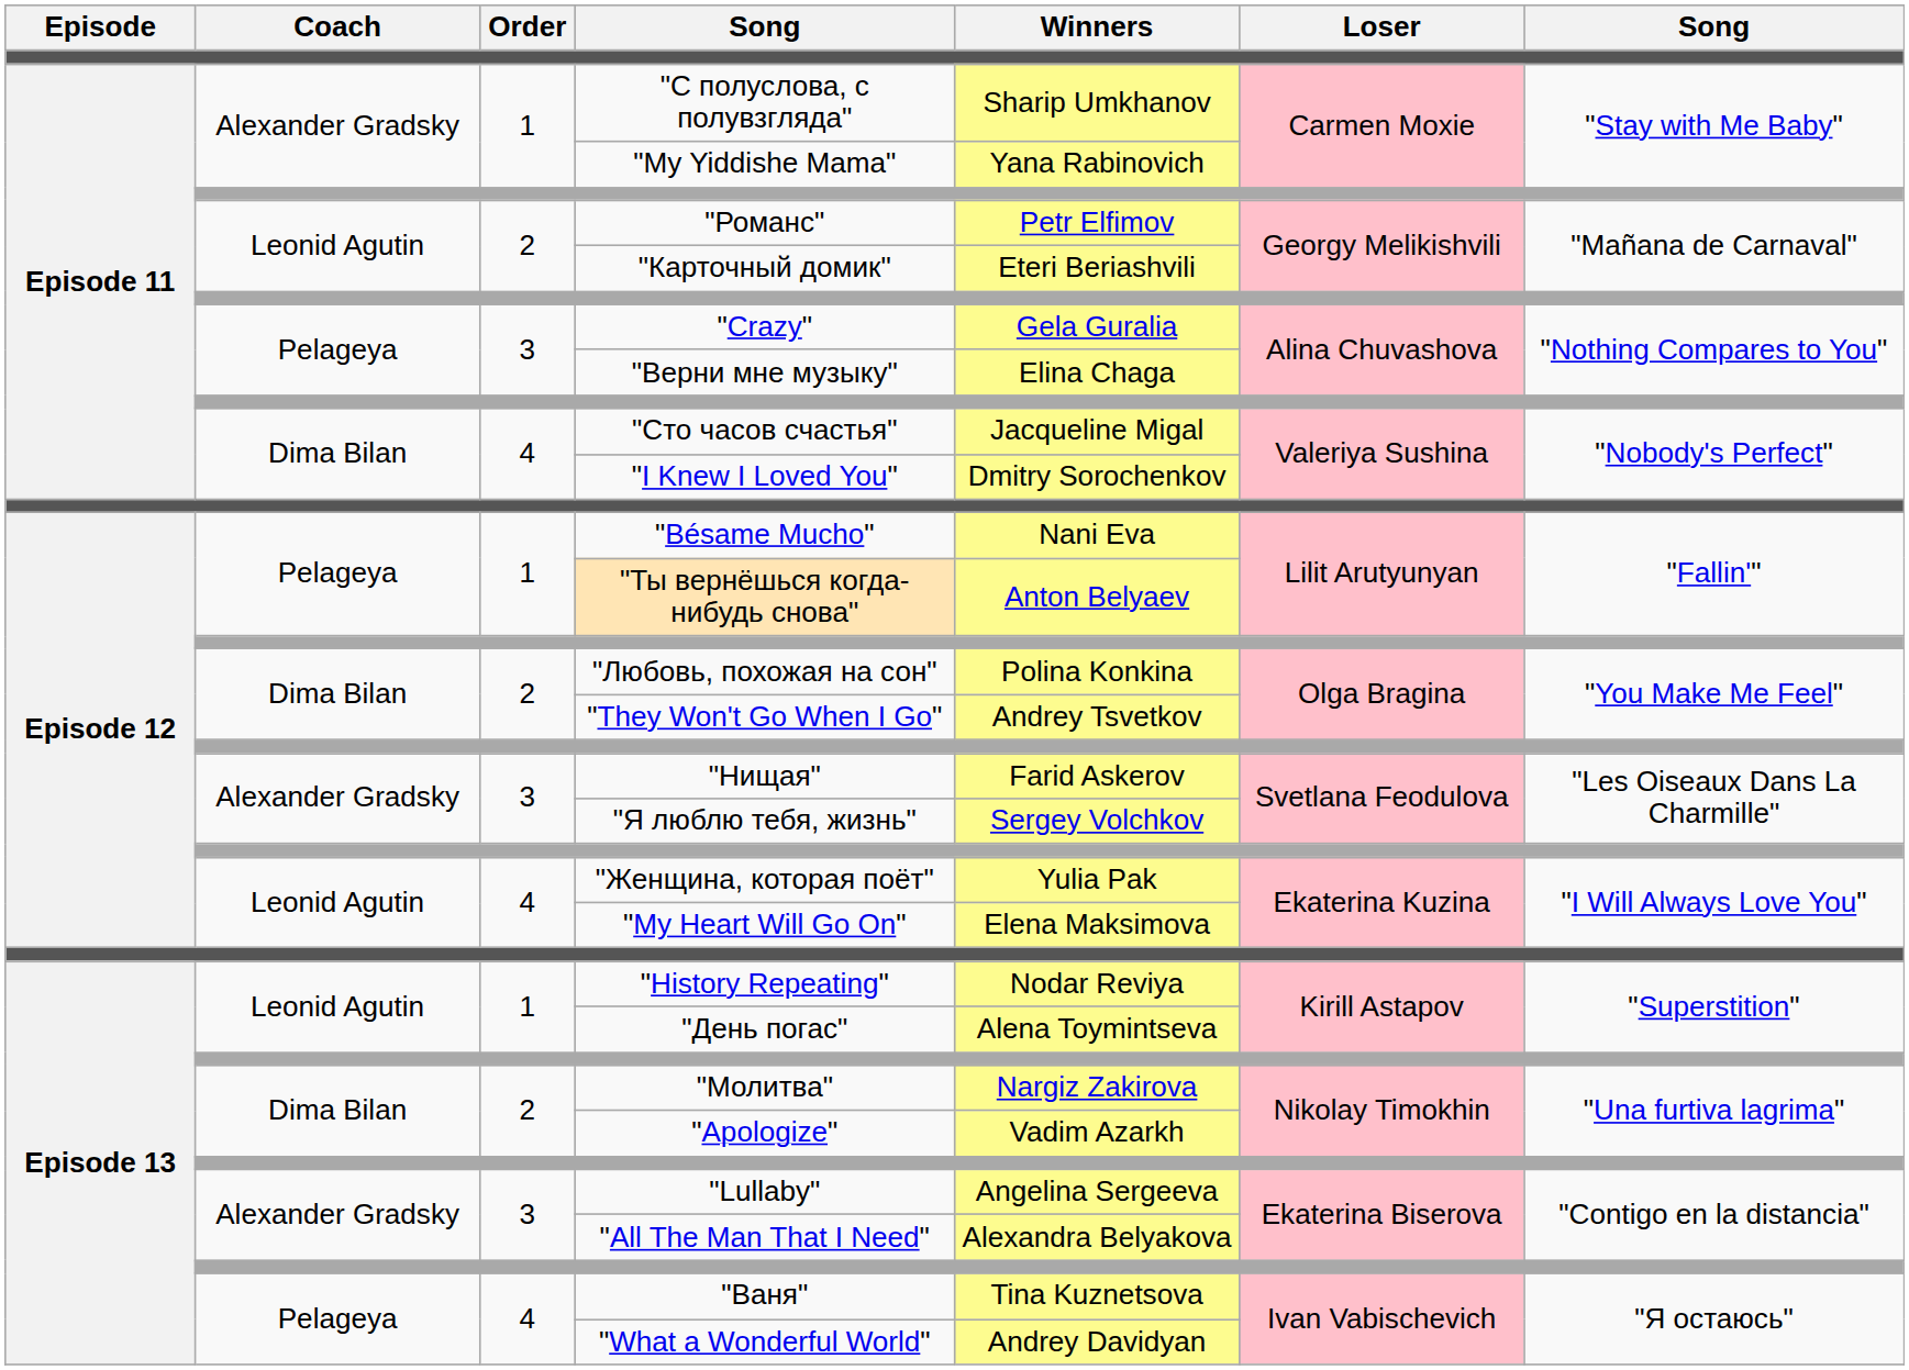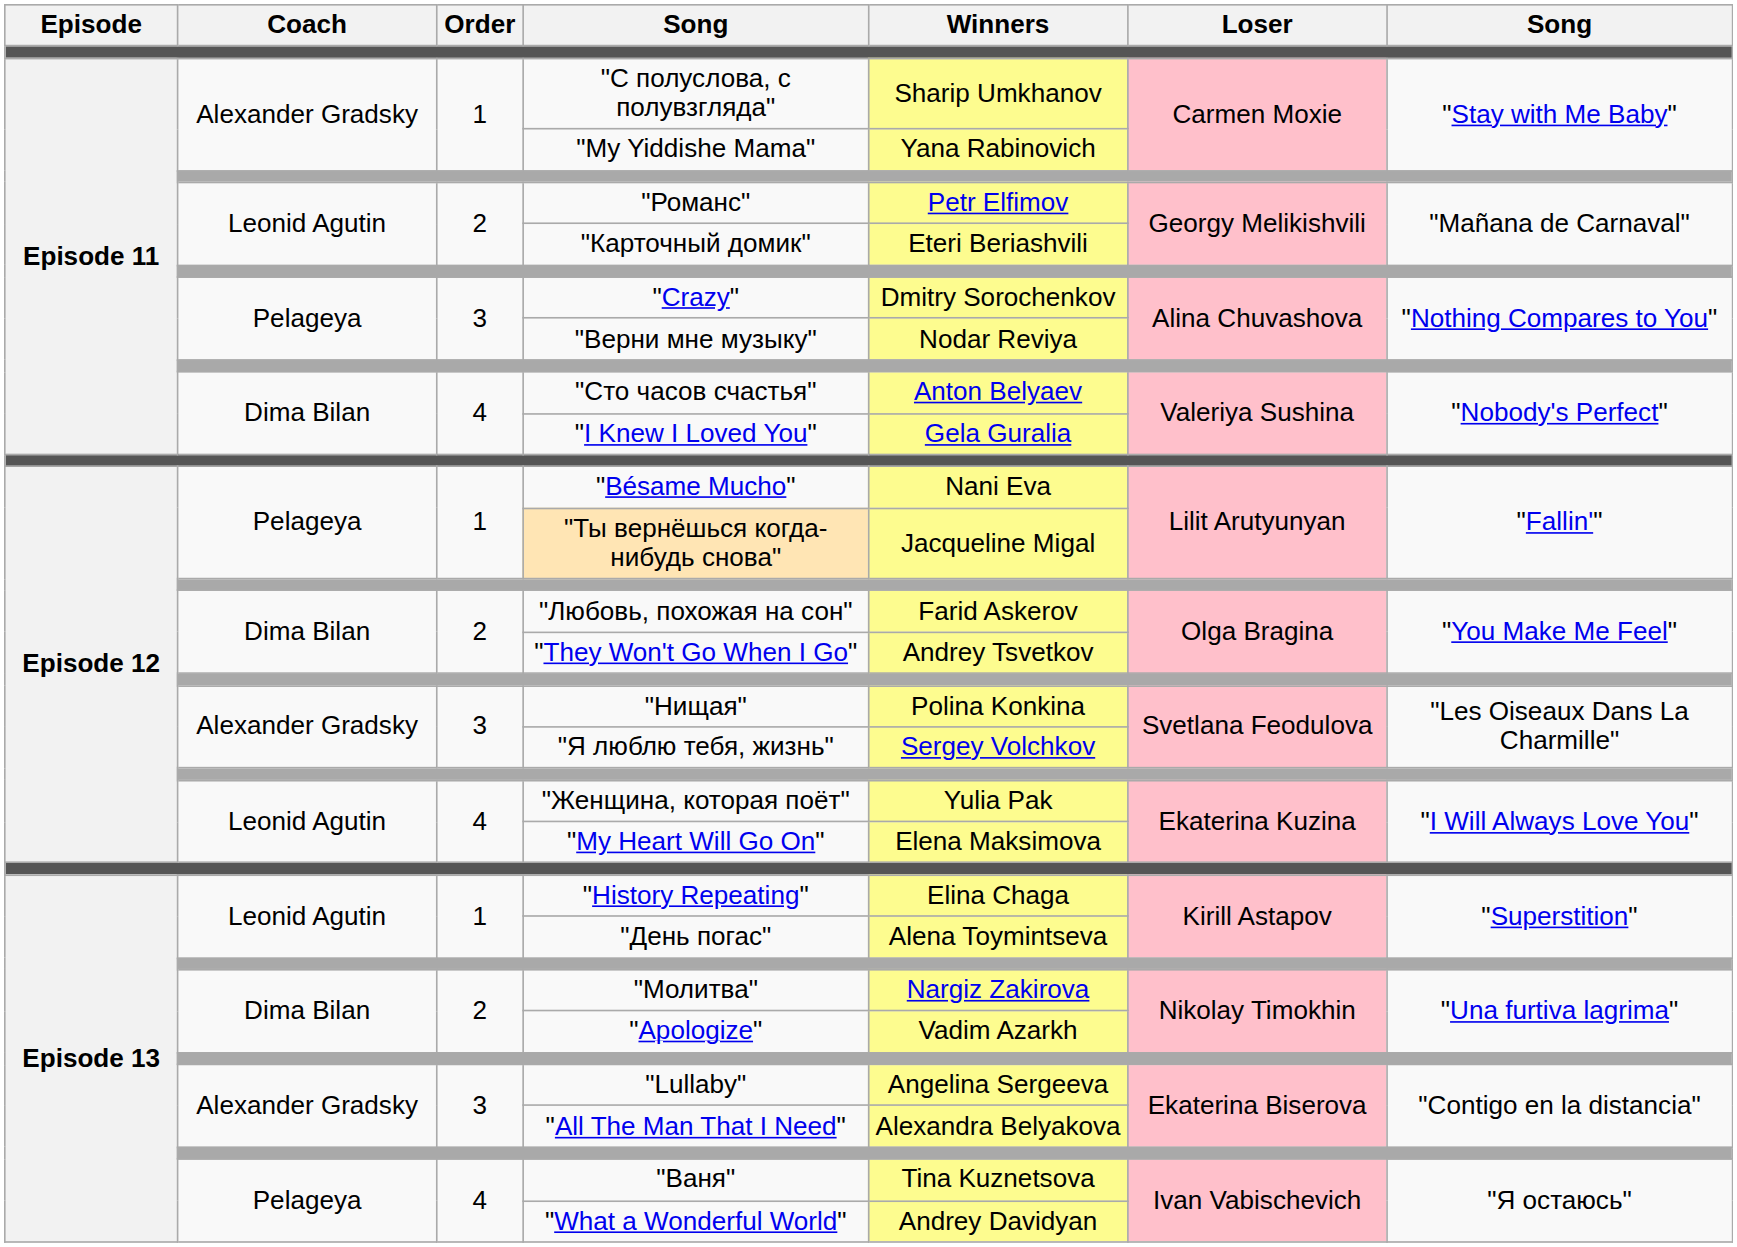"Crazy" | Winners: Gela Guralia -> Dmitry Sorochenkov
"Верни мне музыку" | Winners: Elina Chaga -> Nodar Reviya
"Сто часов счастья" | Winners: Jacqueline Migal -> Anton Belyaev
"I Knew I Loved You" | Winners: Dmitry Sorochenkov -> Gela Guralia
"Ты вернёшься когда-нибудь снова" | Winners: Anton Belyaev -> Jacqueline Migal
"Любовь, похожая на сон" | Winners: Polina Konkina -> Farid Askerov
"Нищая" | Winners: Farid Askerov -> Polina Konkina
"History Repeating" | Winners: Nodar Reviya -> Elina Chaga
